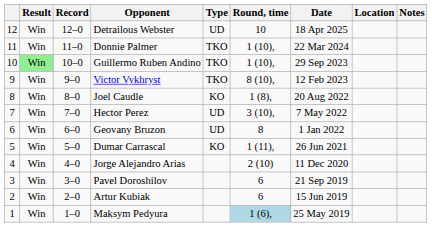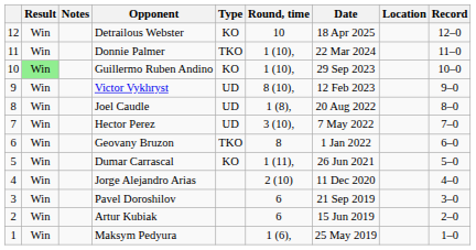columns swapped: Record <-> Notes
Detrailous Webster | Type: UD -> KO
Guillermo Ruben Andino | Type: TKO -> KO
Victor Vykhryst | Type: TKO -> UD
Joel Caudle | Type: KO -> UD
Geovany Bruzon | Type: UD -> TKO
Maksym Pedyura | Round, time: lightblue background -> no background
